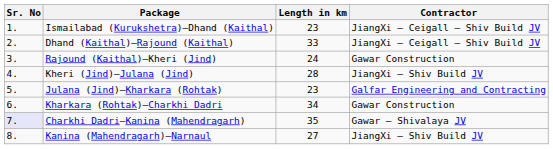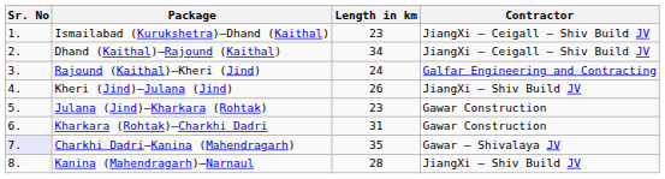Dhand (Kaithal)–Rajound (Kaithal) | Length in km: 33 -> 34
Rajound (Kaithal)–Kheri (Jind) | Contractor: Gawar Construction -> Galfar Engineering and Contracting
Kheri (Jind)–Julana (Jind) | Length in km: 28 -> 26
Julana (Jind)–Kharkara (Rohtak) | Contractor: Galfar Engineering and Contracting -> Gawar Construction
Kharkara (Rohtak)–Charkhi Dadri | Length in km: 34 -> 31
Kanina (Mahendragarh)–Narnaul | Length in km: 27 -> 28
